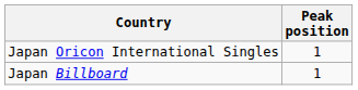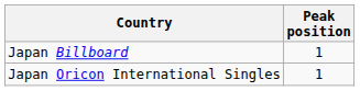rows swapped: Japan Billboard <-> Japan Oricon International Singles
